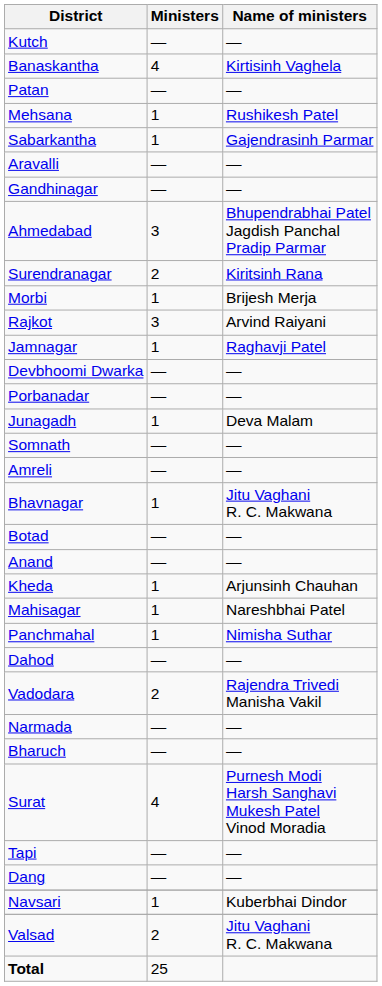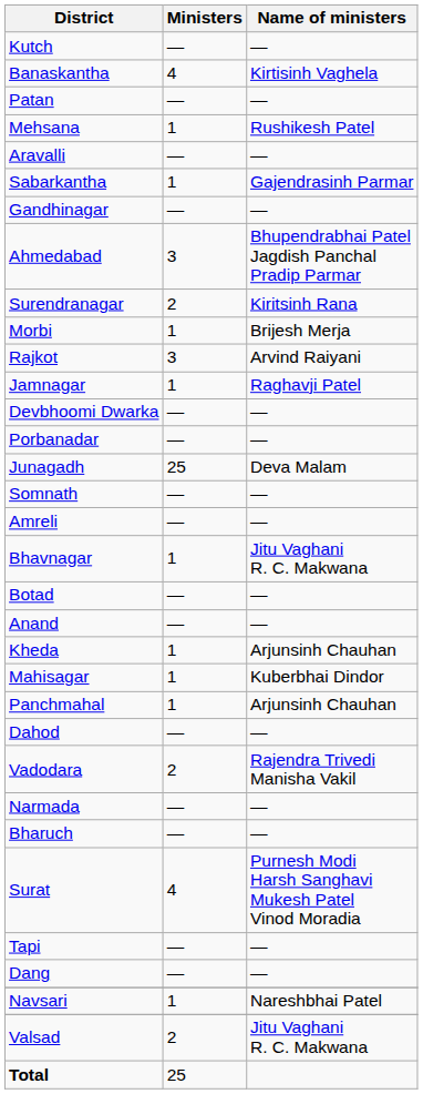rows swapped: Sabarkantha <-> Aravalli
Junagadh | Ministers: 1 -> 25
Mahisagar | Name of ministers: Nareshbhai Patel -> Kuberbhai Dindor
Panchmahal | Name of ministers: Nimisha Suthar -> Arjunsinh Chauhan
Navsari | Name of ministers: Kuberbhai Dindor -> Nareshbhai Patel
